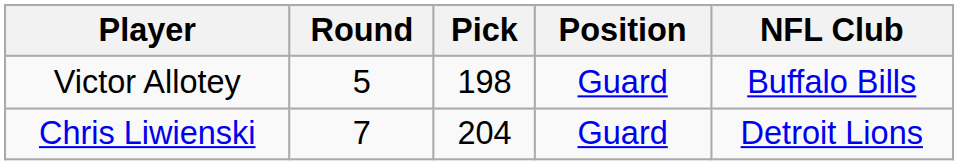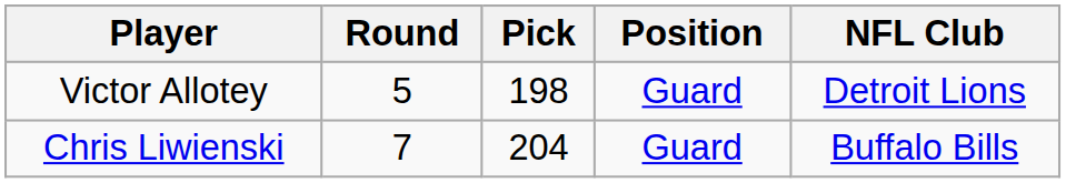Victor Allotey | NFL Club: Buffalo Bills -> Detroit Lions
Chris Liwienski | NFL Club: Detroit Lions -> Buffalo Bills
